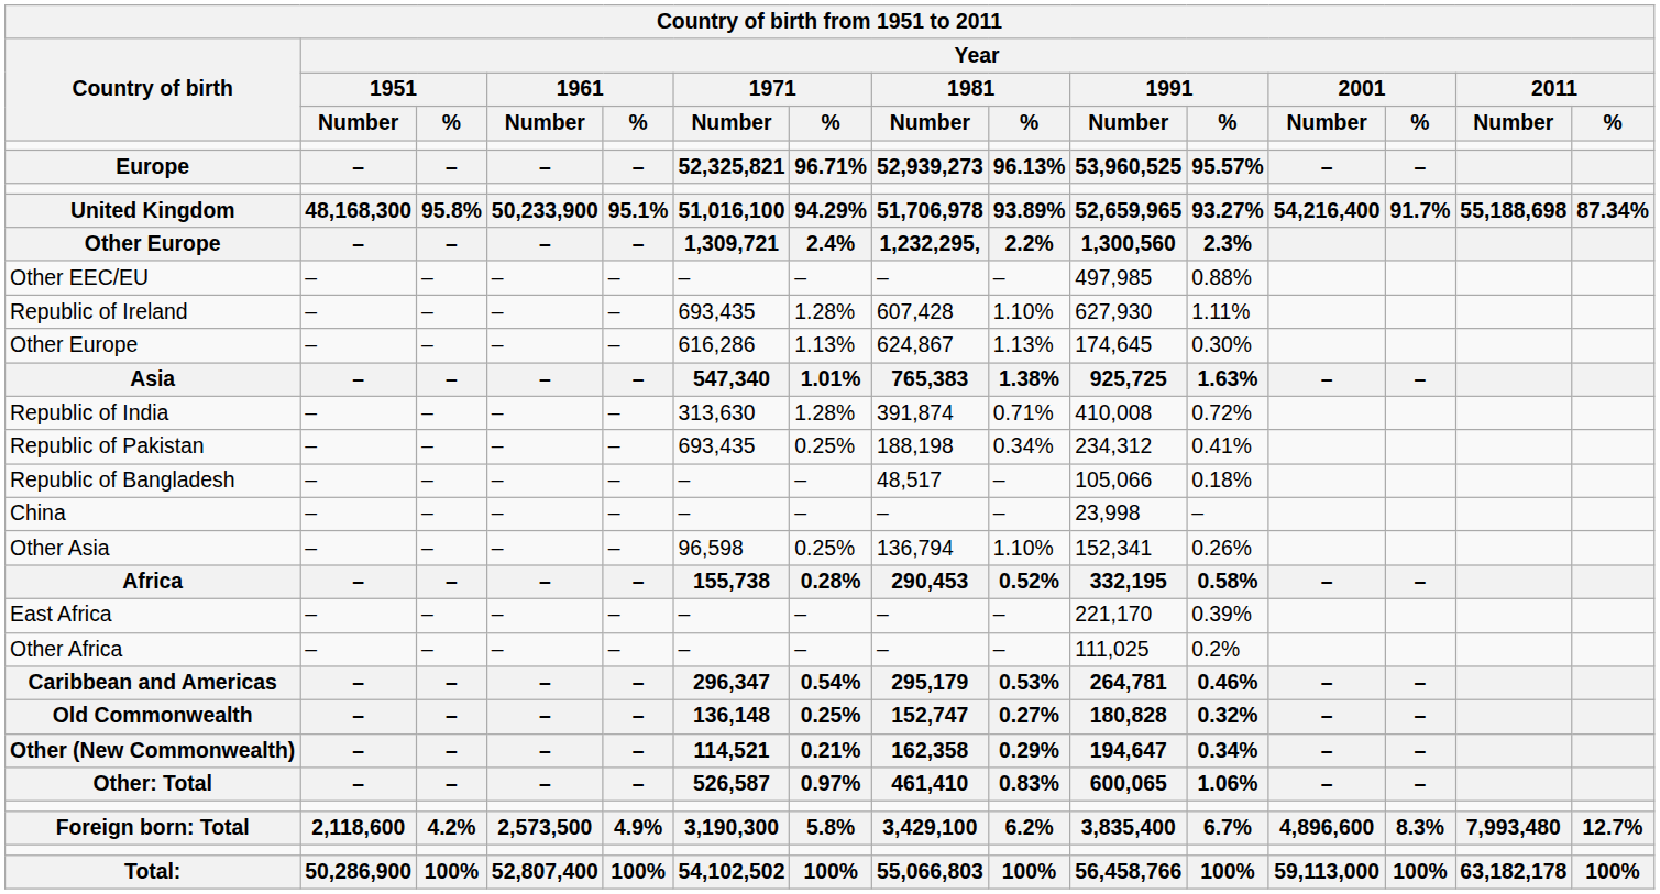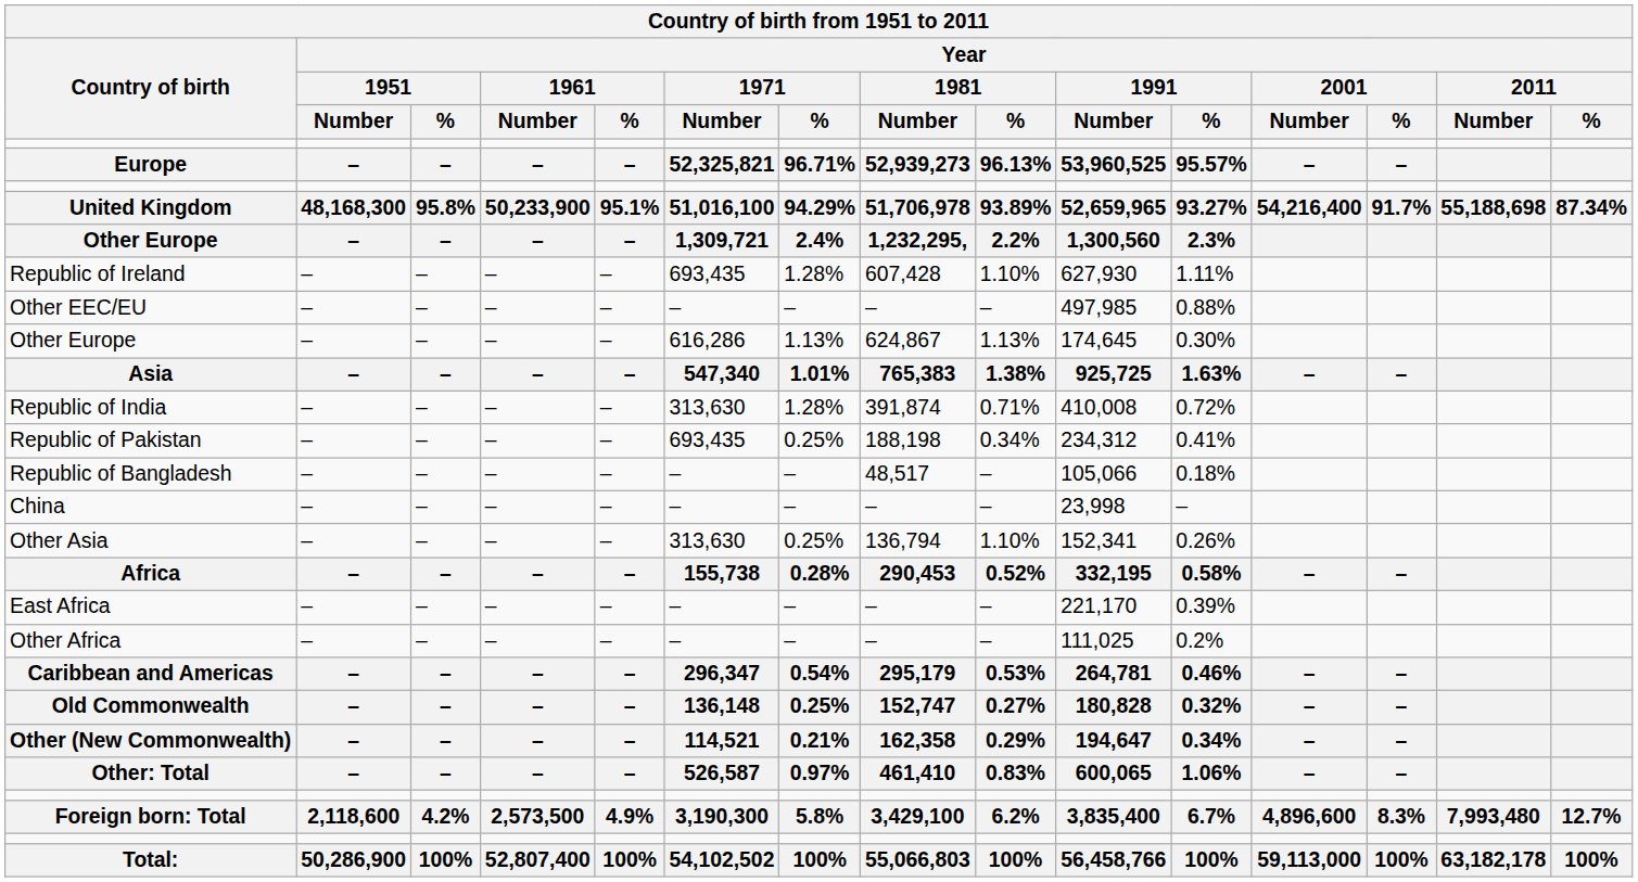rows swapped: Republic of Ireland <-> Other EEC/EU
Other Asia | Year / 1971 / Number: 96,598 -> 313,630
